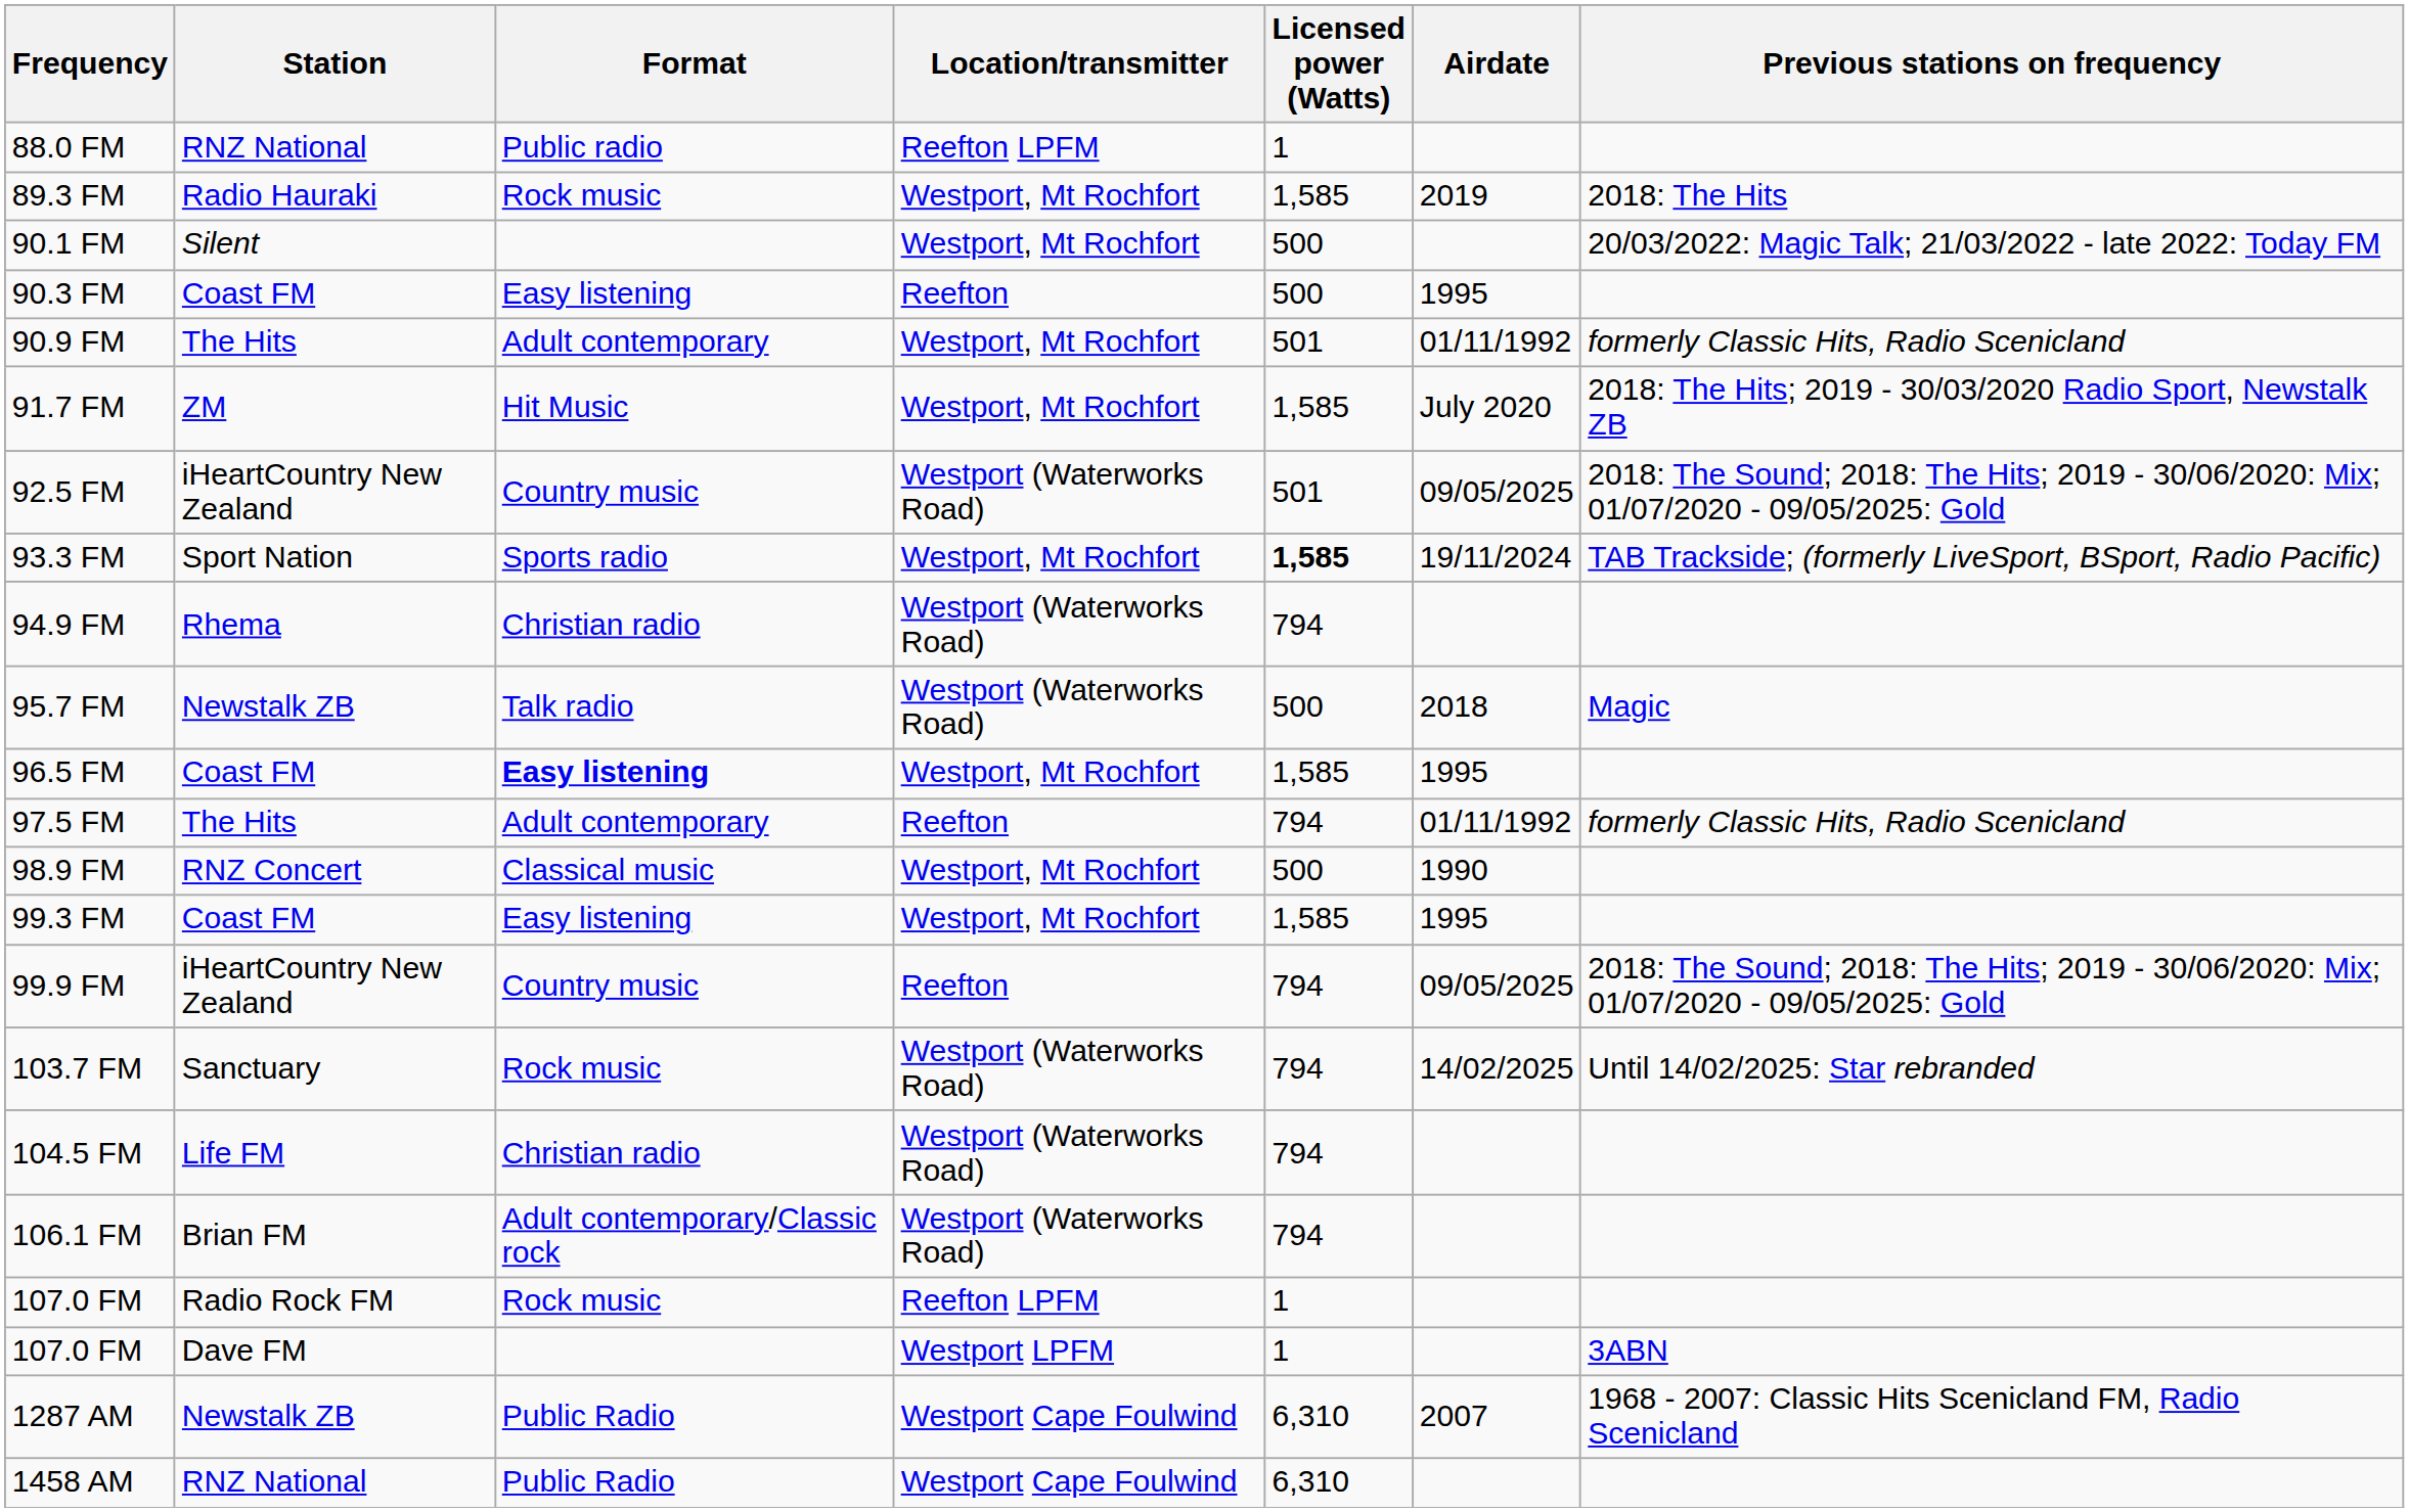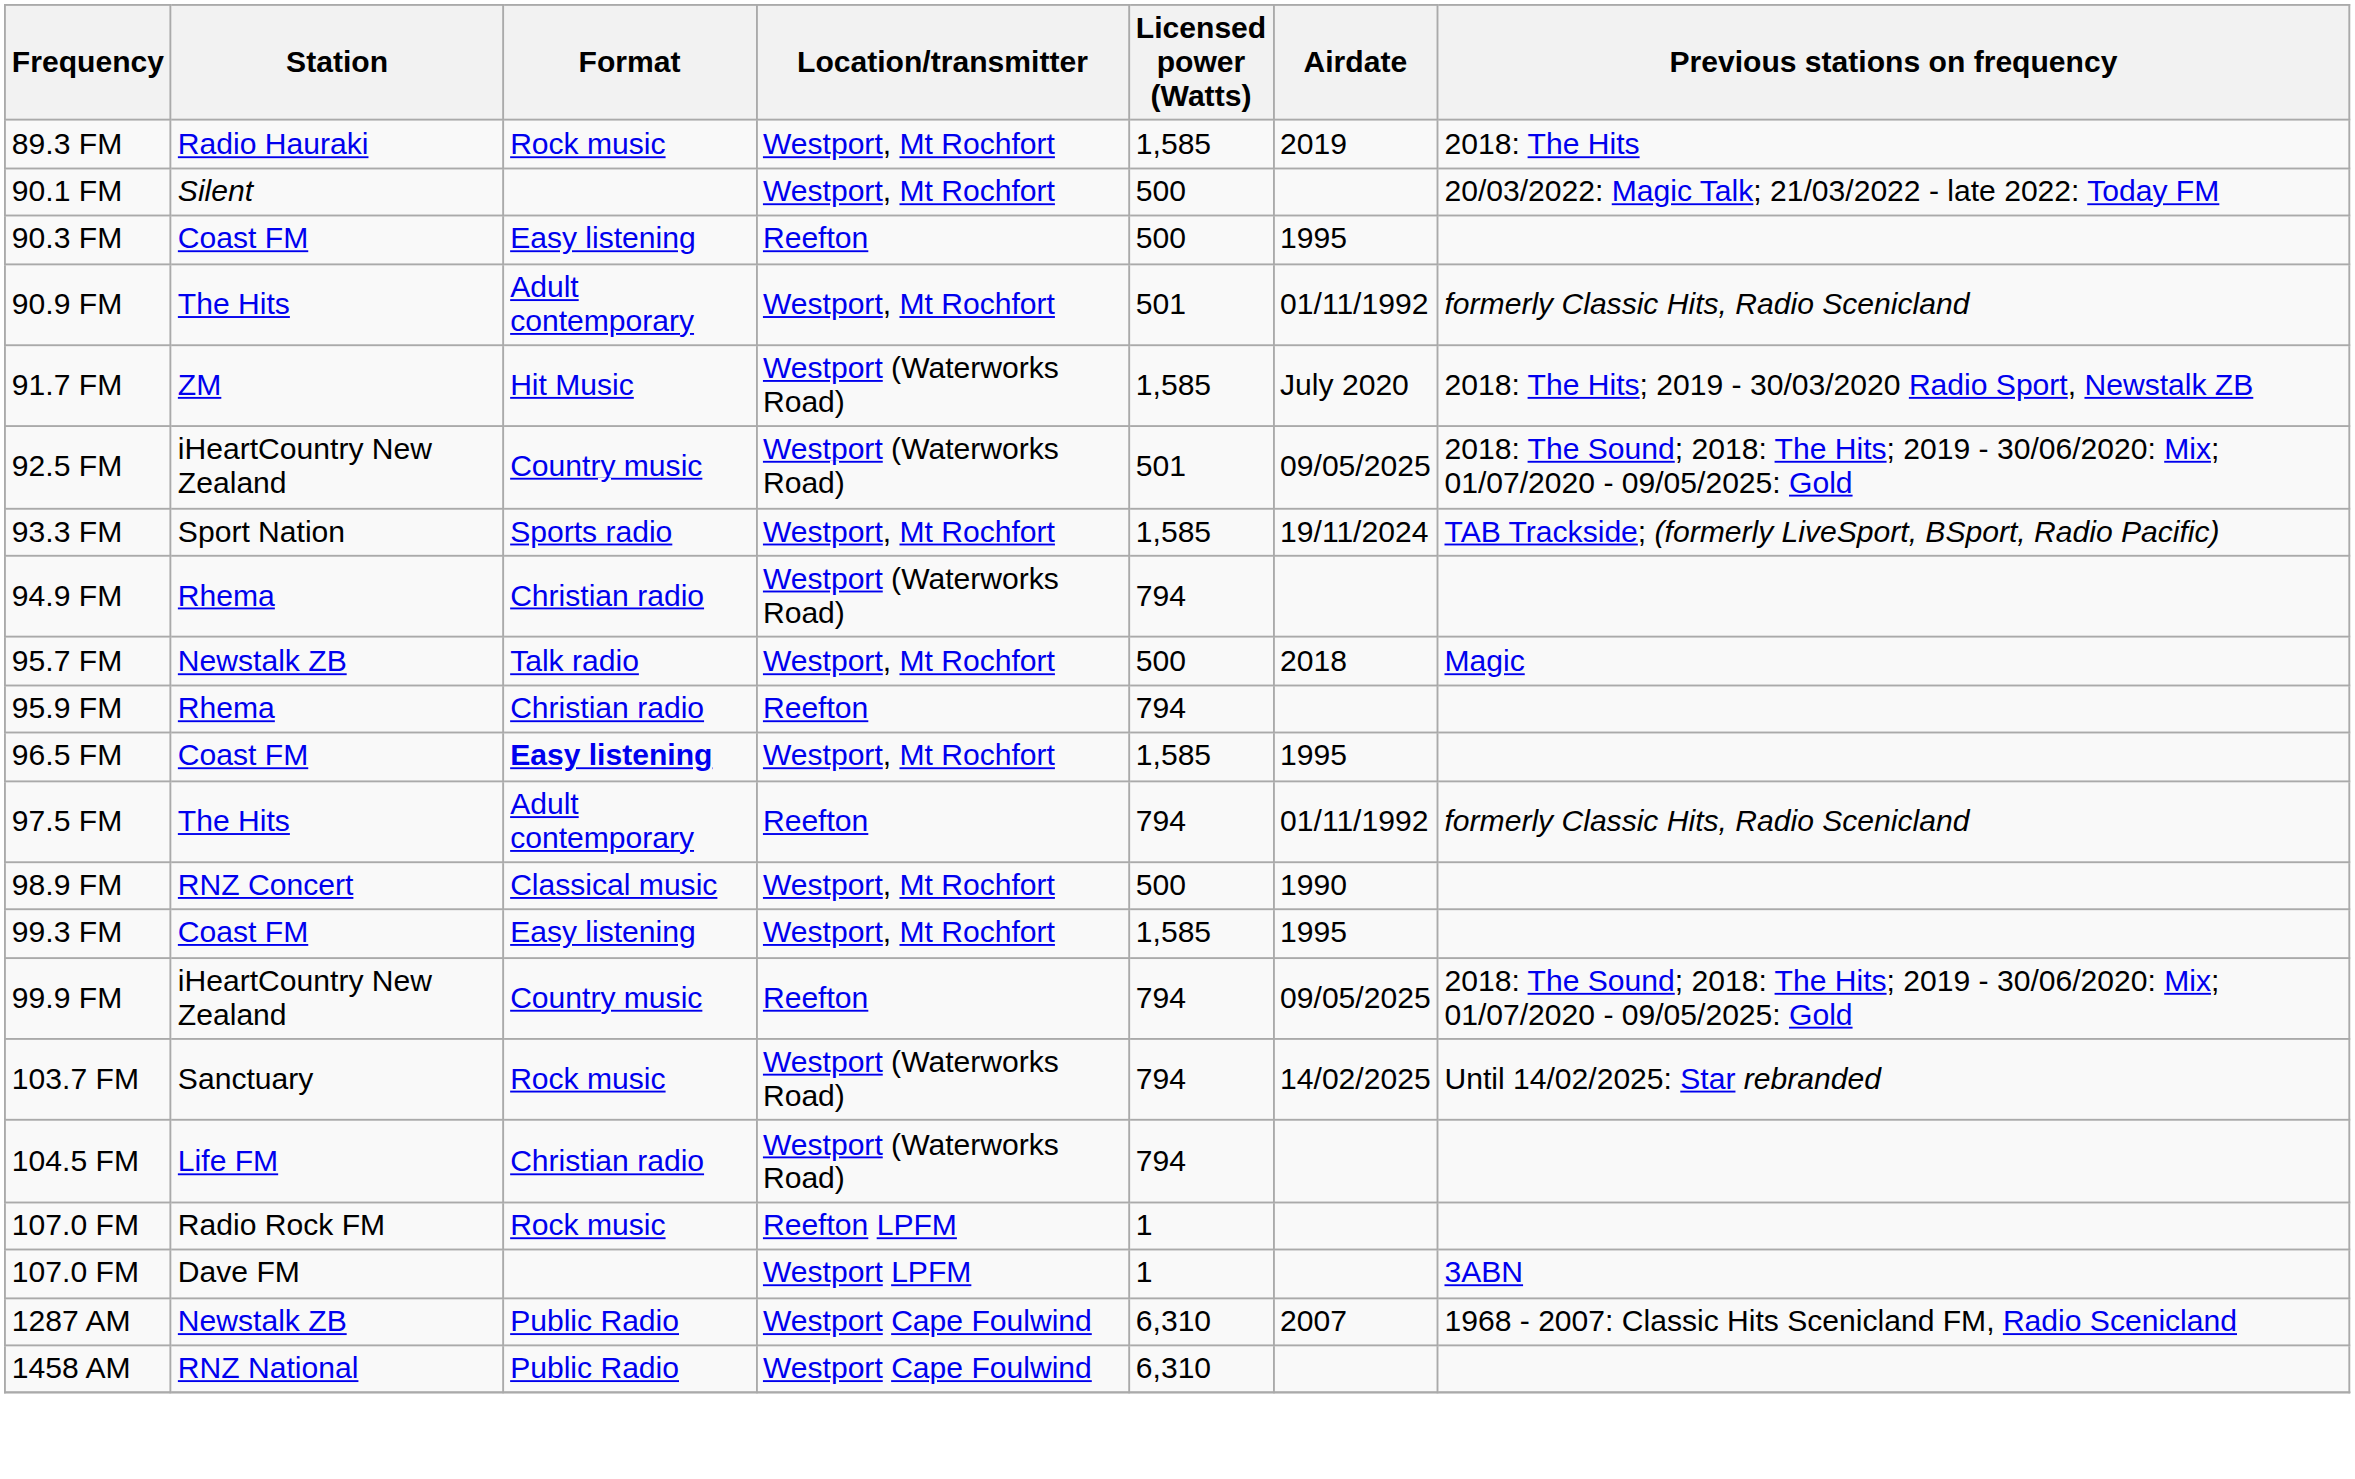- row: 88.0 FM | RNZ National | Public radio | Reefton LPFM | 1
91.7 FM | Location/transmitter: Westport, Mt Rochfort -> Westport (Waterworks Road)
93.3 FM | Licensed power (Watts): bold -> normal
95.7 FM | Location/transmitter: Westport (Waterworks Road) -> Westport, Mt Rochfort
+ row: 95.9 FM | Rhema | Christian radio | Reefton | 794
- row: 106.1 FM | Brian FM | Adult contemporary/Classic rock | Westport (Waterworks Road) | 794
